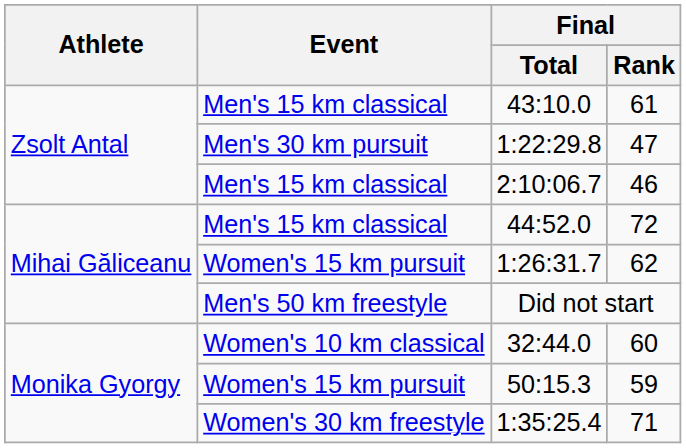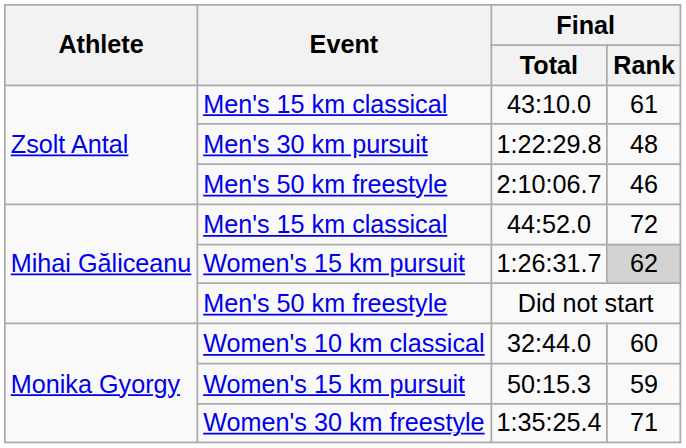1:22:29.8 | Final / Rank: 47 -> 48
2:10:06.7 | Event: Men's 15 km classical -> Men's 50 km freestyle
1:26:31.7 | Final / Rank: no background -> lightgrey background
